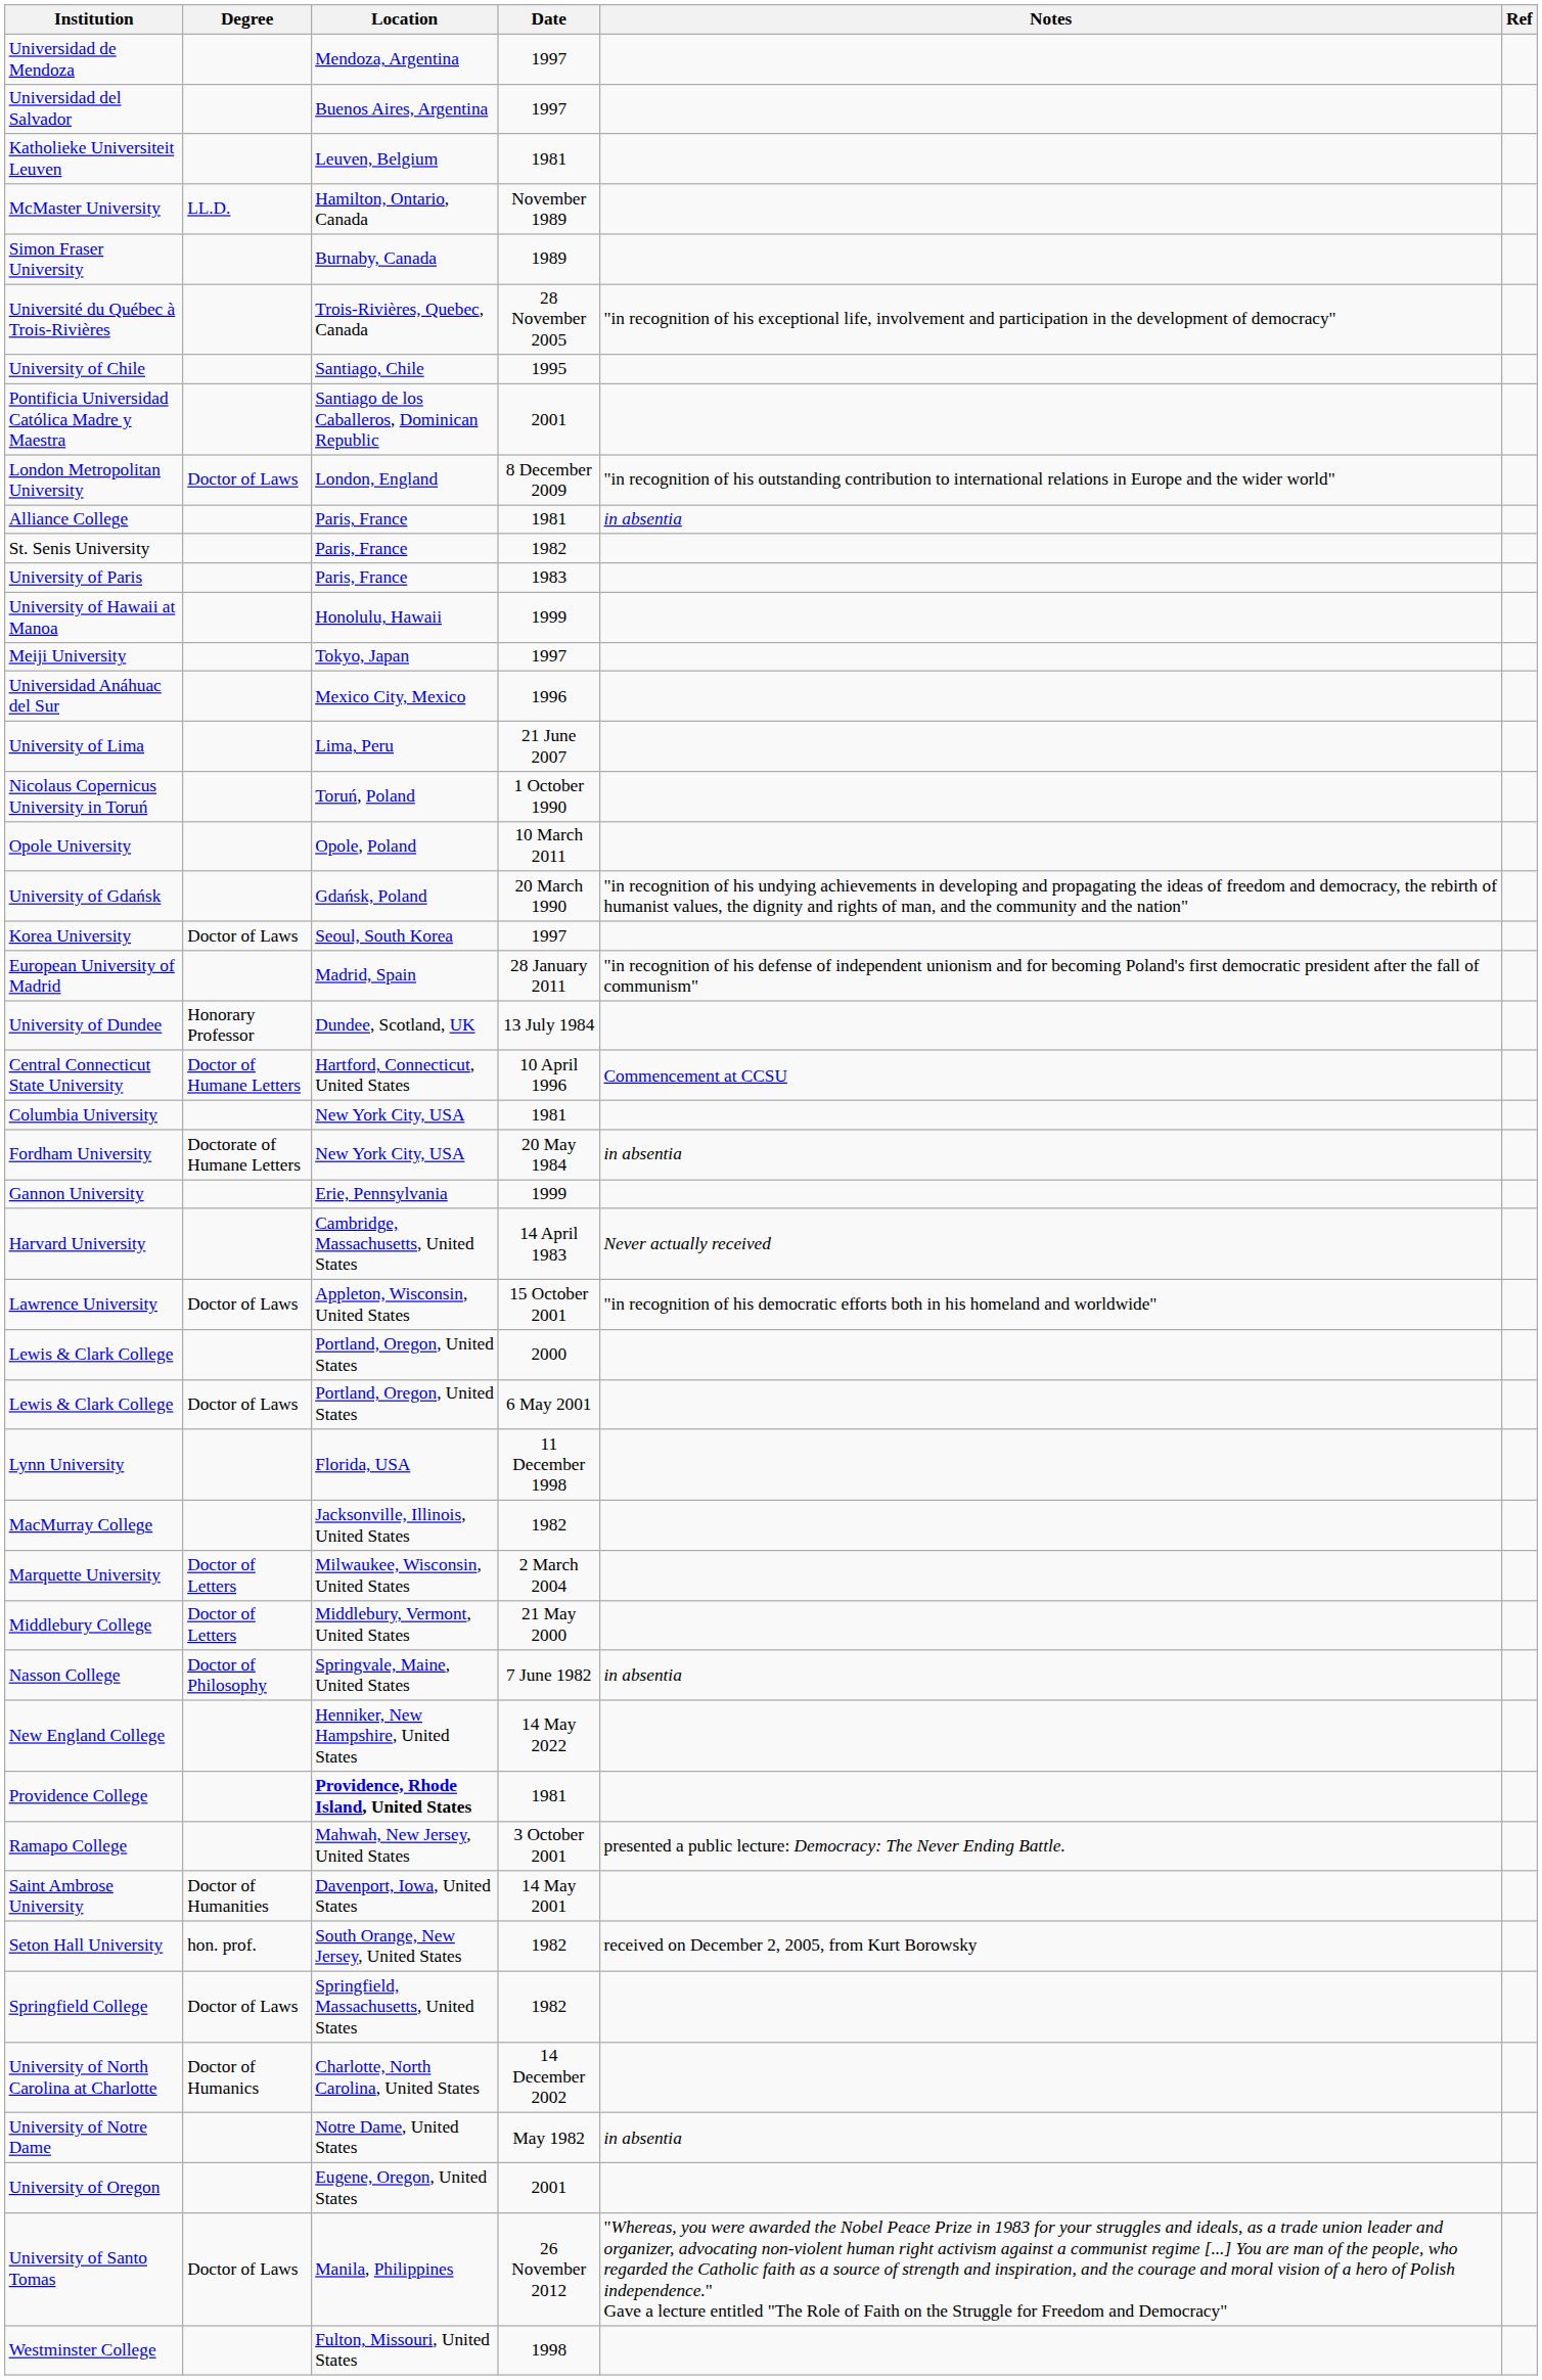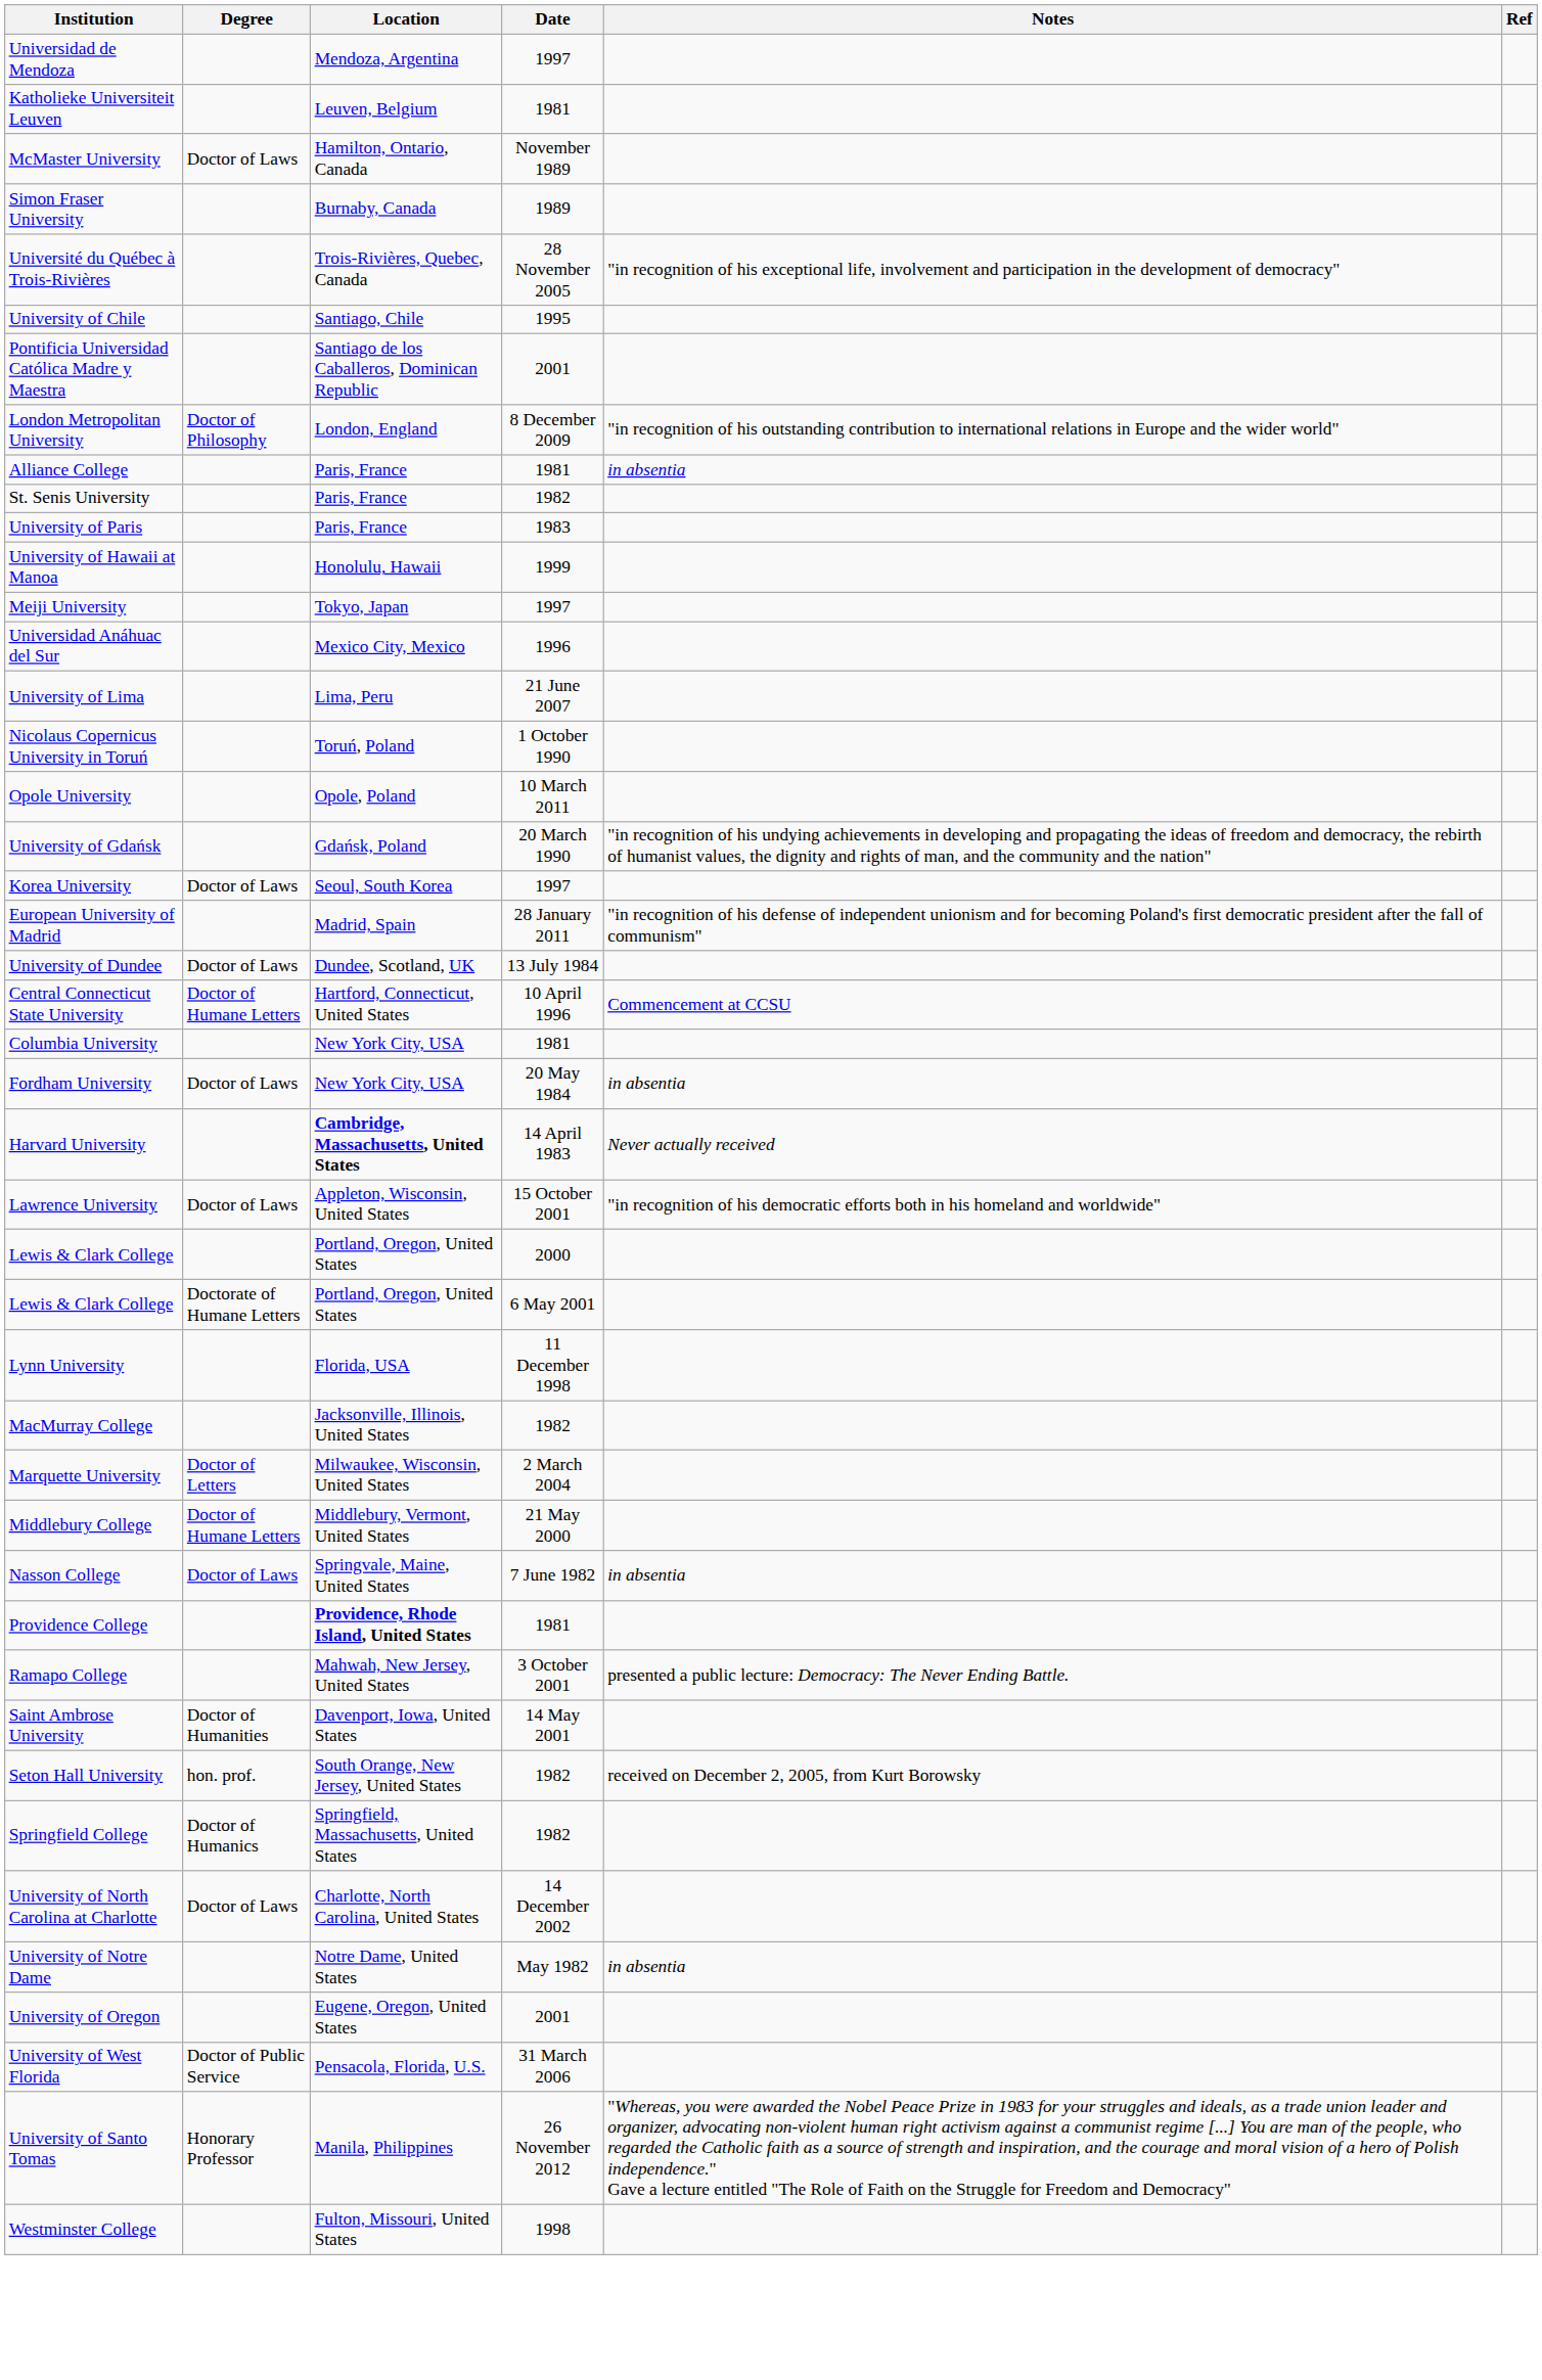- row: Universidad del Salvador | Buenos Aires, Argentina | 1997
McMaster University | Degree: LL.D. -> Doctor of Laws
London Metropolitan University | Degree: Doctor of Laws -> Doctor of Philosophy
University of Dundee | Degree: Honorary Professor -> Doctor of Laws
Fordham University | Degree: Doctorate of Humane Letters -> Doctor of Laws
- row: Gannon University | Erie, Pennsylvania | 1999
Harvard University | Location: normal -> bold
Lewis & Clark College / 6 May 2001 | Degree: Doctor of Laws -> Doctorate of Humane Letters
Middlebury College | Degree: Doctor of Letters -> Doctor of Humane Letters
Nasson College | Degree: Doctor of Philosophy -> Doctor of Laws
- row: New England College | Henniker, New Hampshire, United States | 14 May 2022
Springfield College | Degree: Doctor of Laws -> Doctor of Humanics
University of North Carolina at Charlotte | Degree: Doctor of Humanics -> Doctor of Laws
+ row: University of West Florida | Doctor of Public Service | Pensacola, Florida, U.S. | 31 March 2006
University of Santo Tomas | Degree: Doctor of Laws -> Honorary Professor
